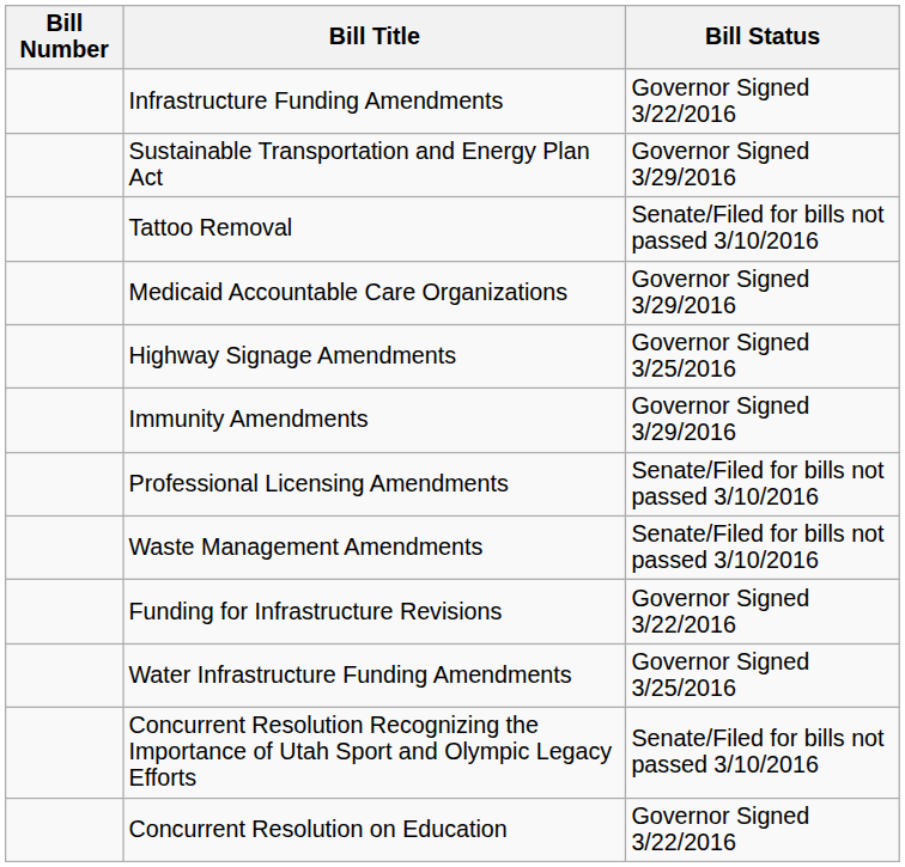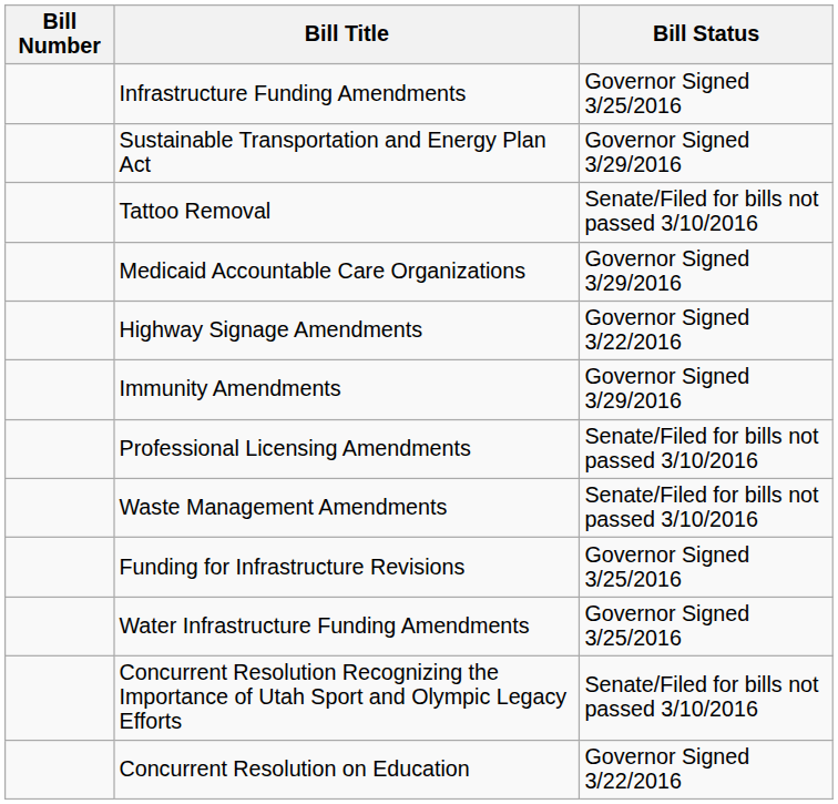Infrastructure Funding Amendments | Bill Status: Governor Signed 3/22/2016 -> Governor Signed 3/25/2016
Highway Signage Amendments | Bill Status: Governor Signed 3/25/2016 -> Governor Signed 3/22/2016
Funding for Infrastructure Revisions | Bill Status: Governor Signed 3/22/2016 -> Governor Signed 3/25/2016
